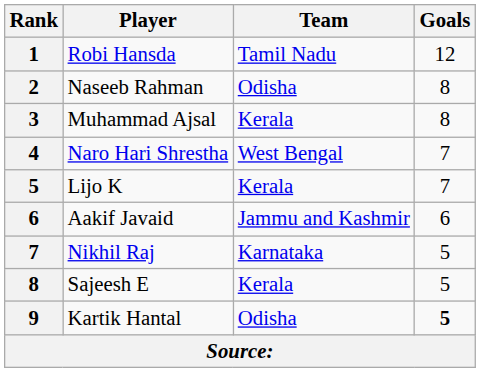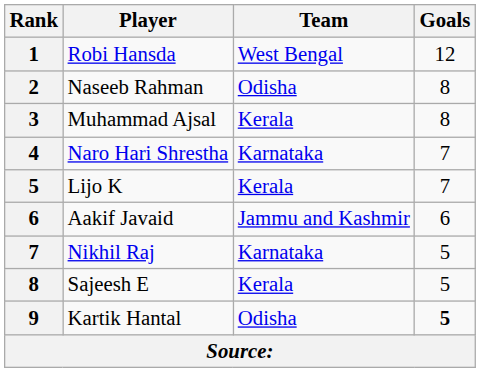Robi Hansda | Team: Tamil Nadu -> West Bengal
Naro Hari Shrestha | Team: West Bengal -> Karnataka
